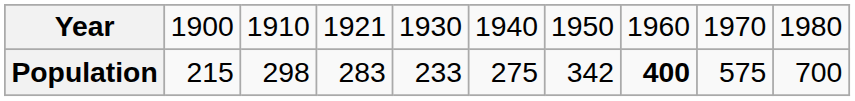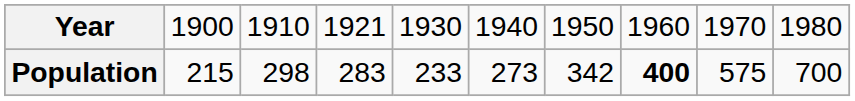Population | column 6: 275 -> 273
